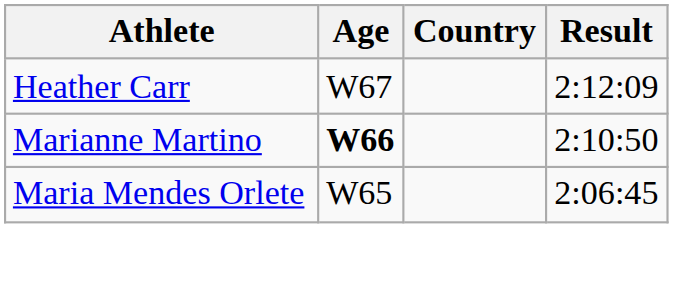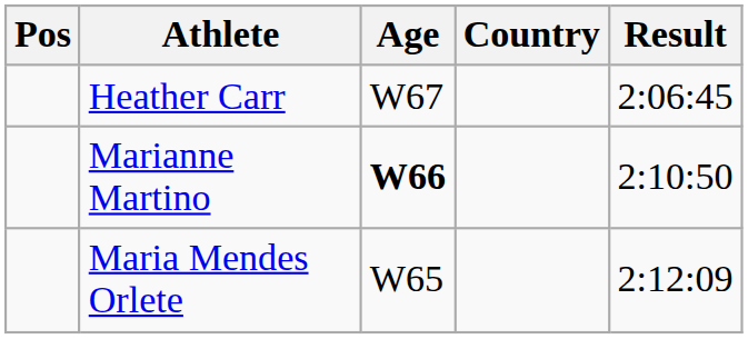+ column: Pos
Heather Carr | Result: 2:12:09 -> 2:06:45
Maria Mendes Orlete | Result: 2:06:45 -> 2:12:09
